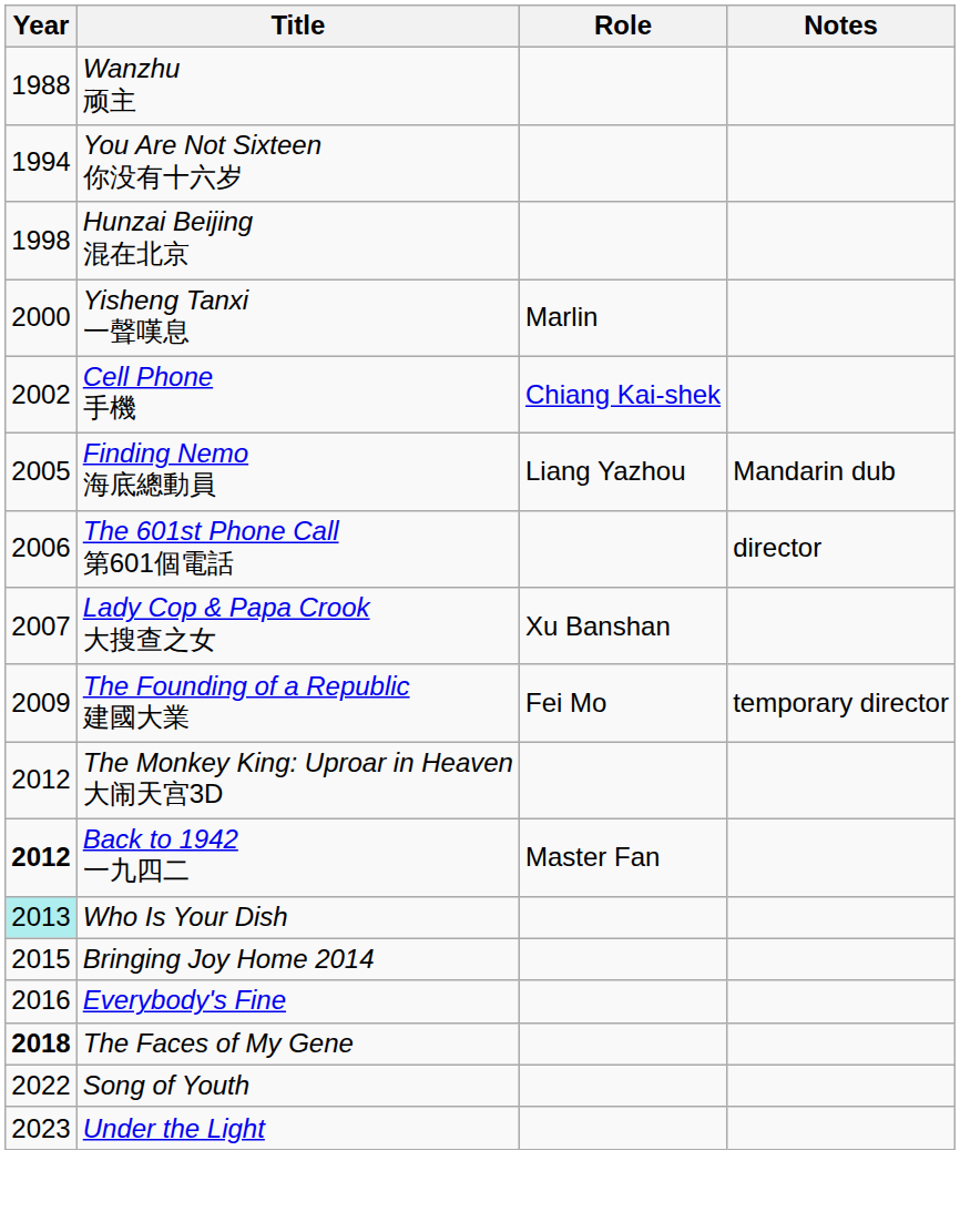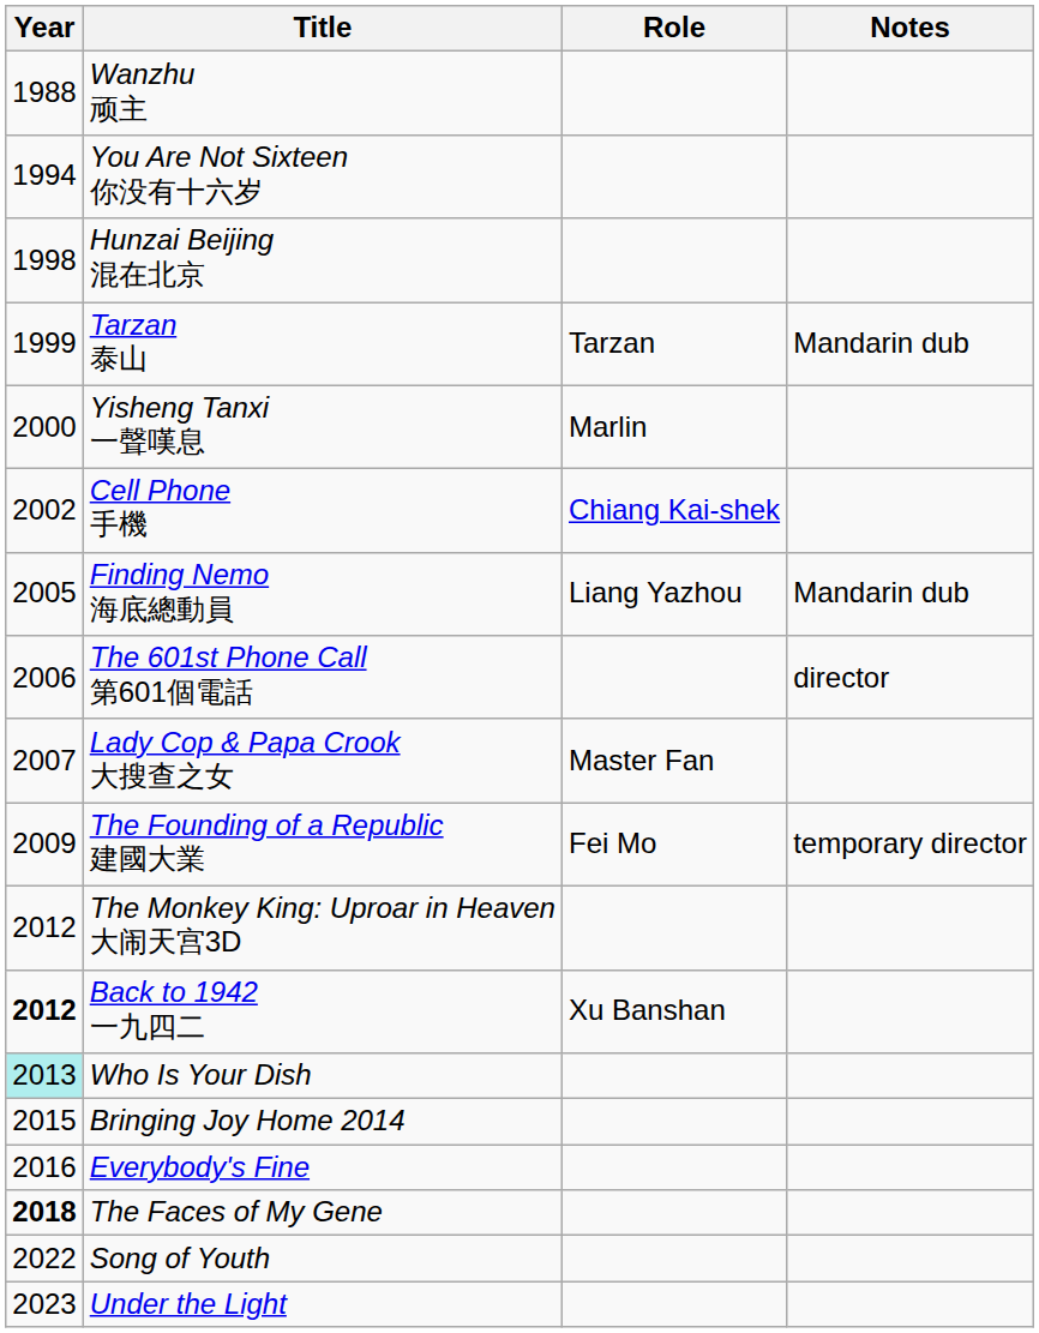+ row: 1999 | Tarzan 泰山 | Tarzan | Mandarin dub
Lady Cop & Papa Crook 大搜查之女 | Role: Xu Banshan -> Master Fan
Back to 1942 一九四二 | Role: Master Fan -> Xu Banshan
